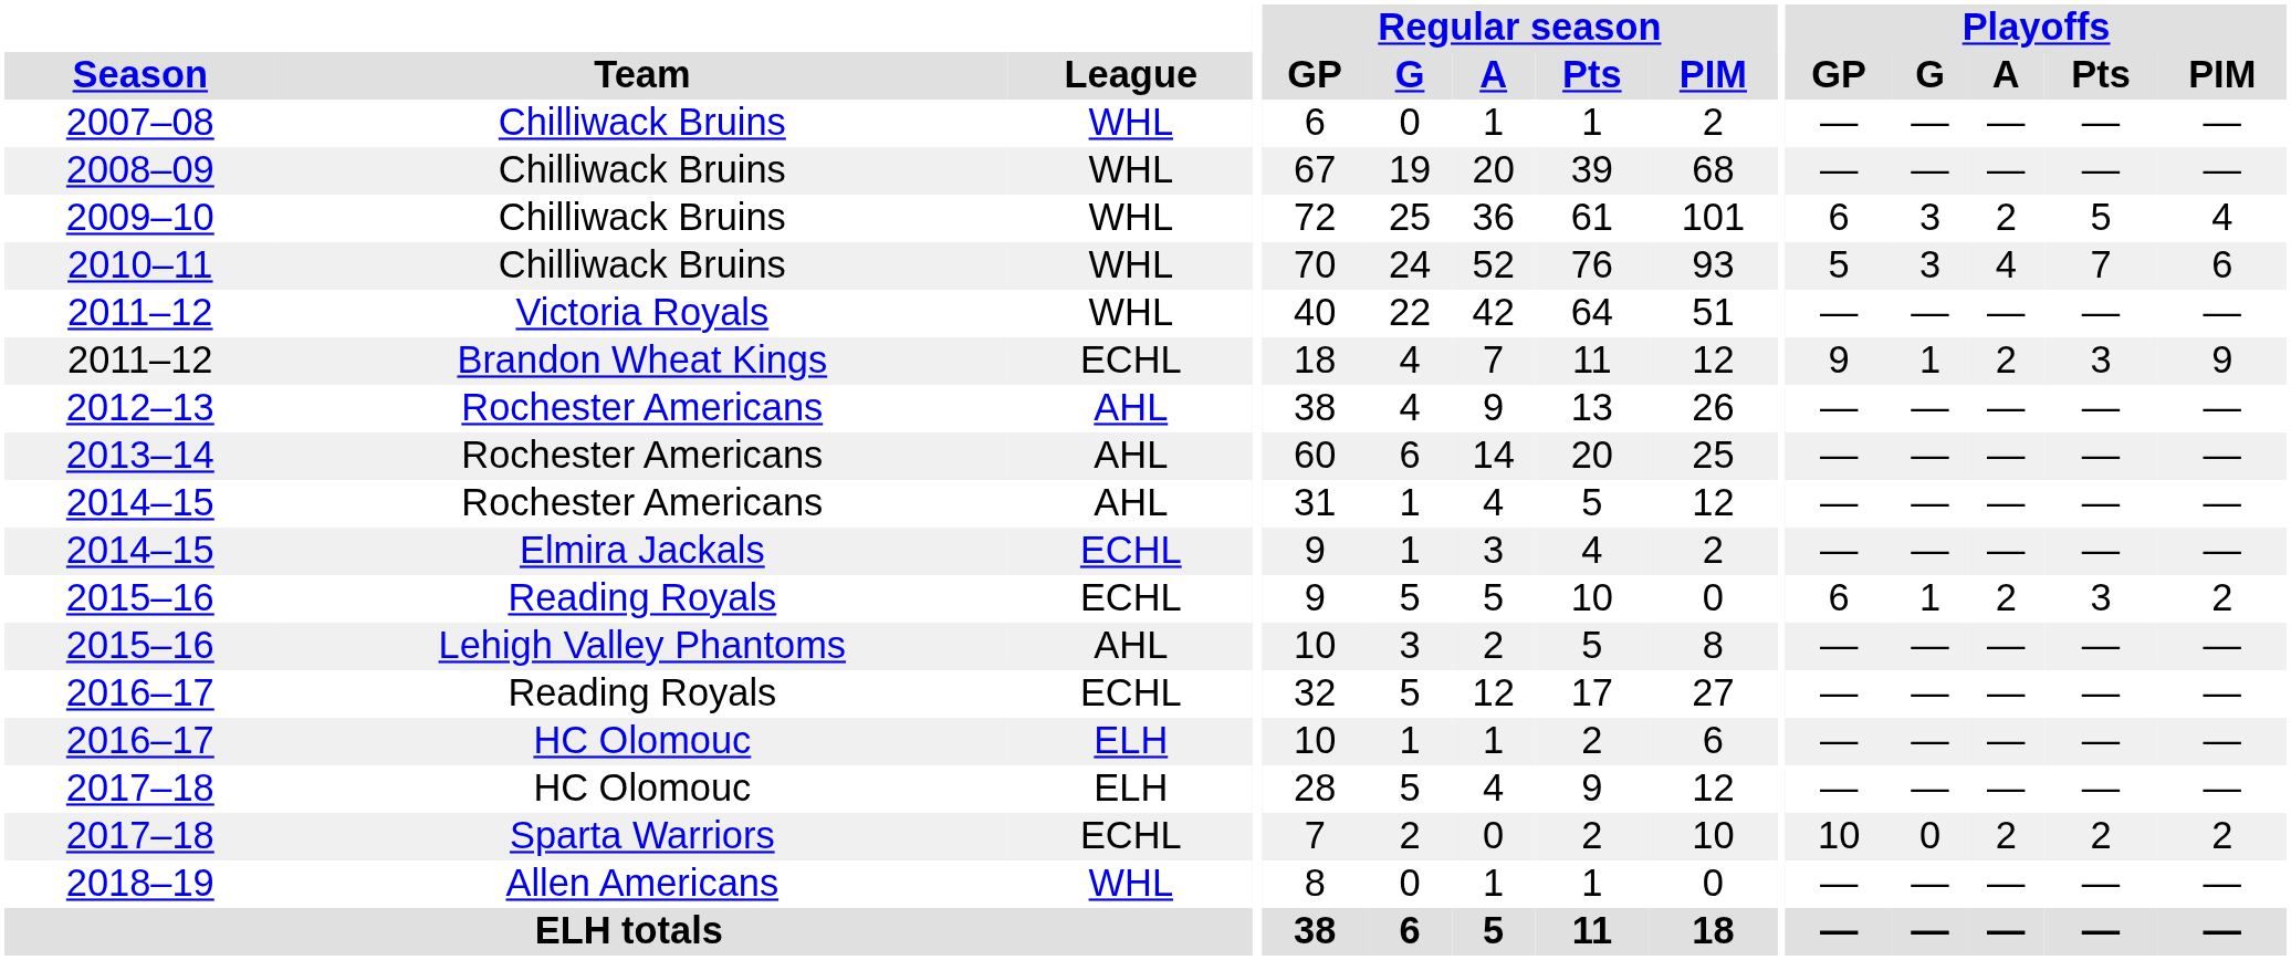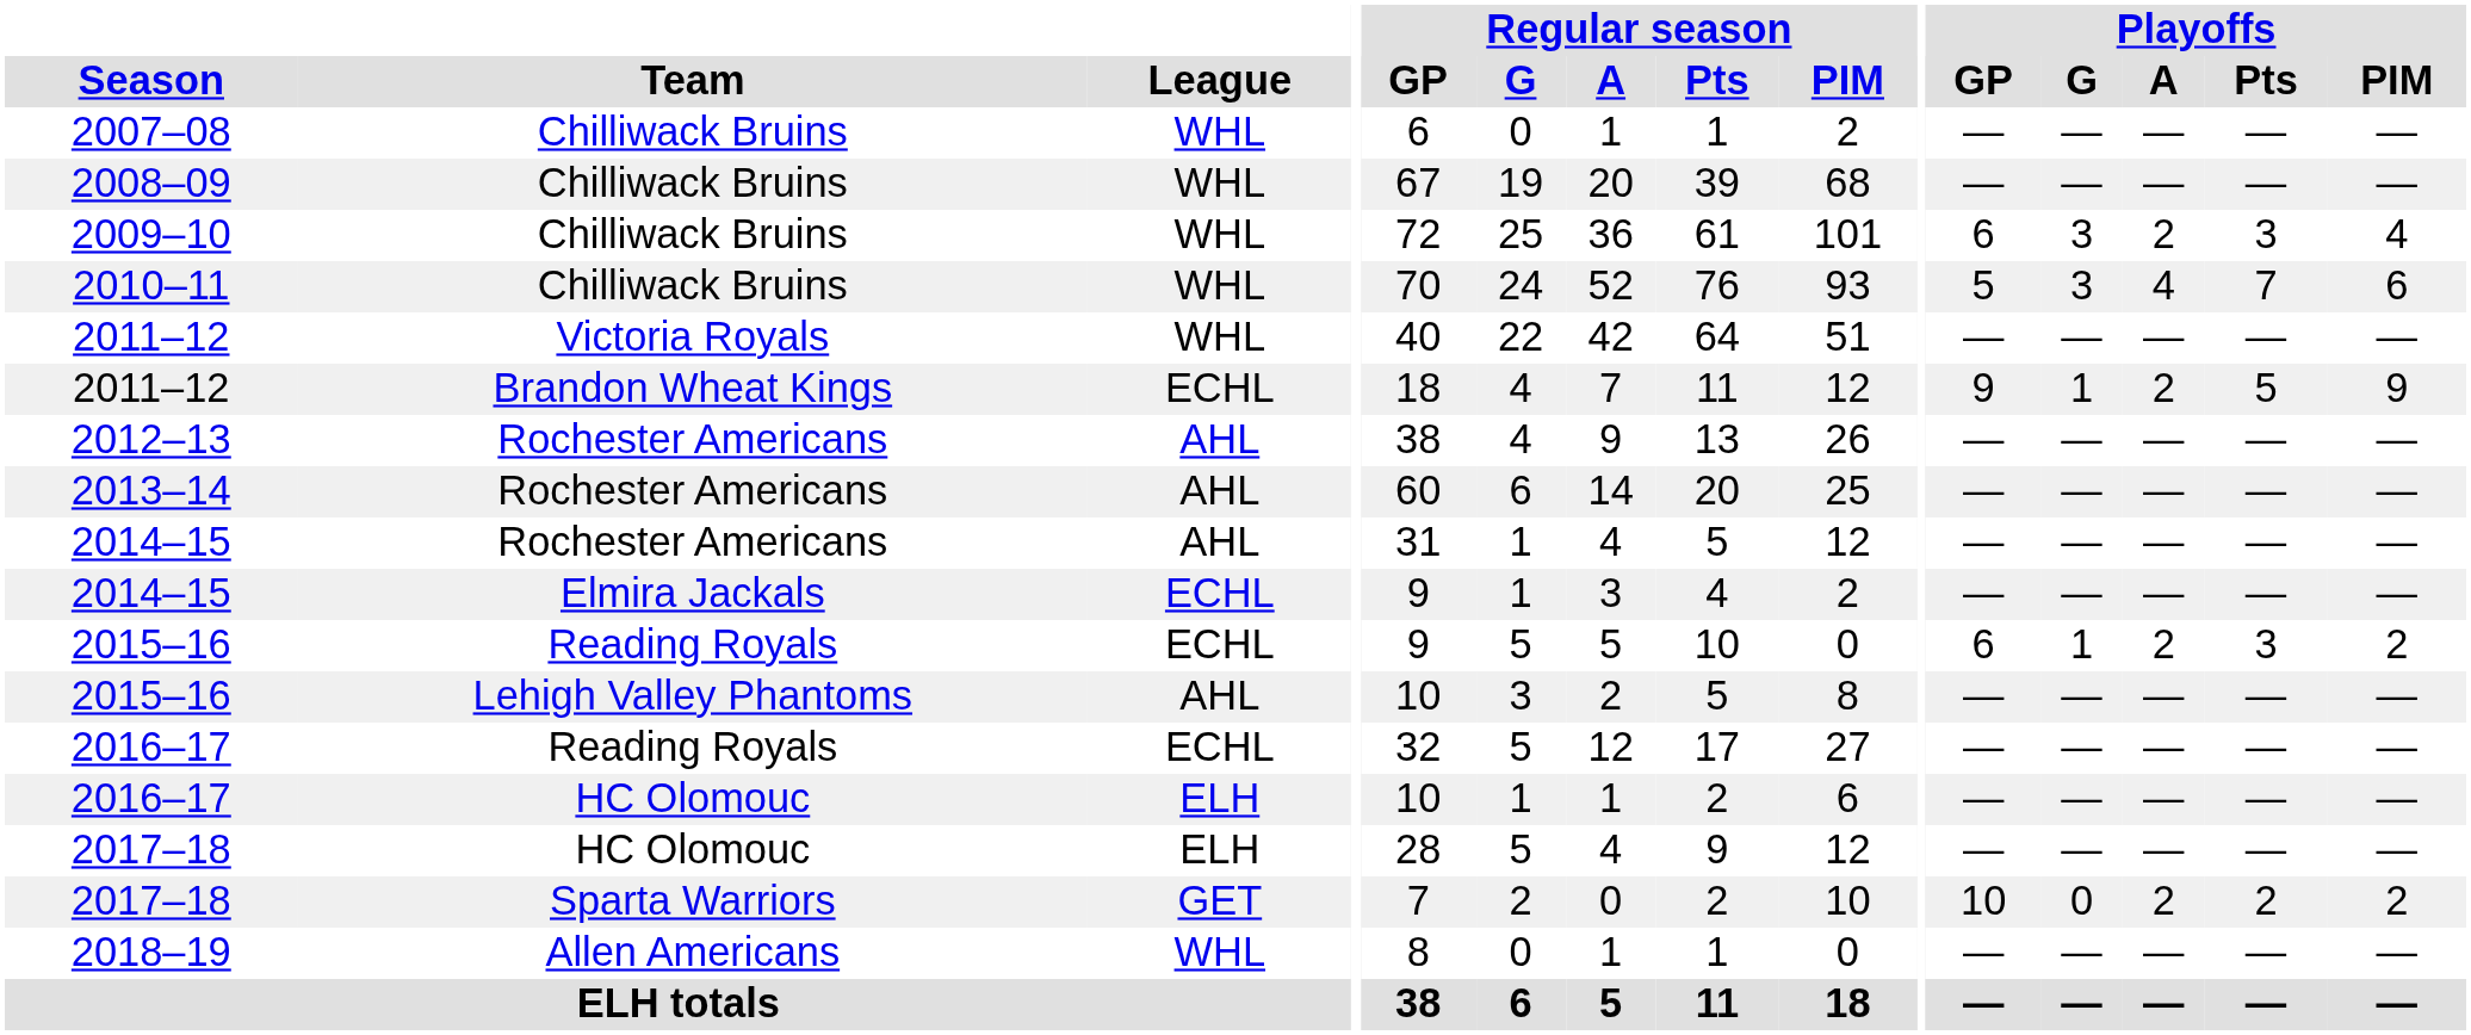2009–10 | Playoffs / Pts: 5 -> 3
2011–12 / Brandon Wheat Kings | Playoffs / Pts: 3 -> 5
2017–18 / Sparta Warriors | League: ECHL -> GET
